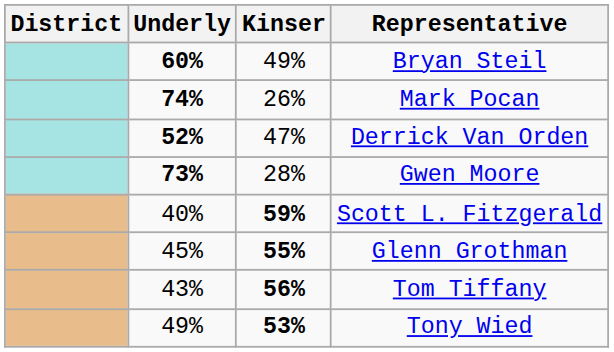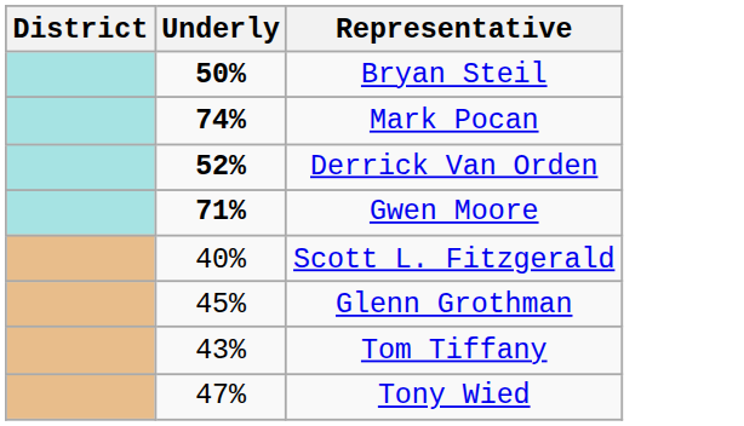- column: Kinser | 49% | 26% | 47% | 28% | 59% | 55% | 56% | 53%
Bryan Steil | Underly: 60% -> 50%
Gwen Moore | Underly: 73% -> 71%
Tony Wied | Underly: 49% -> 47%
